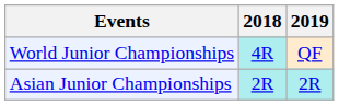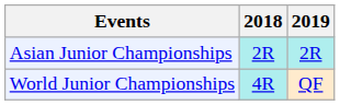rows swapped: Asian Junior Championships <-> World Junior Championships
